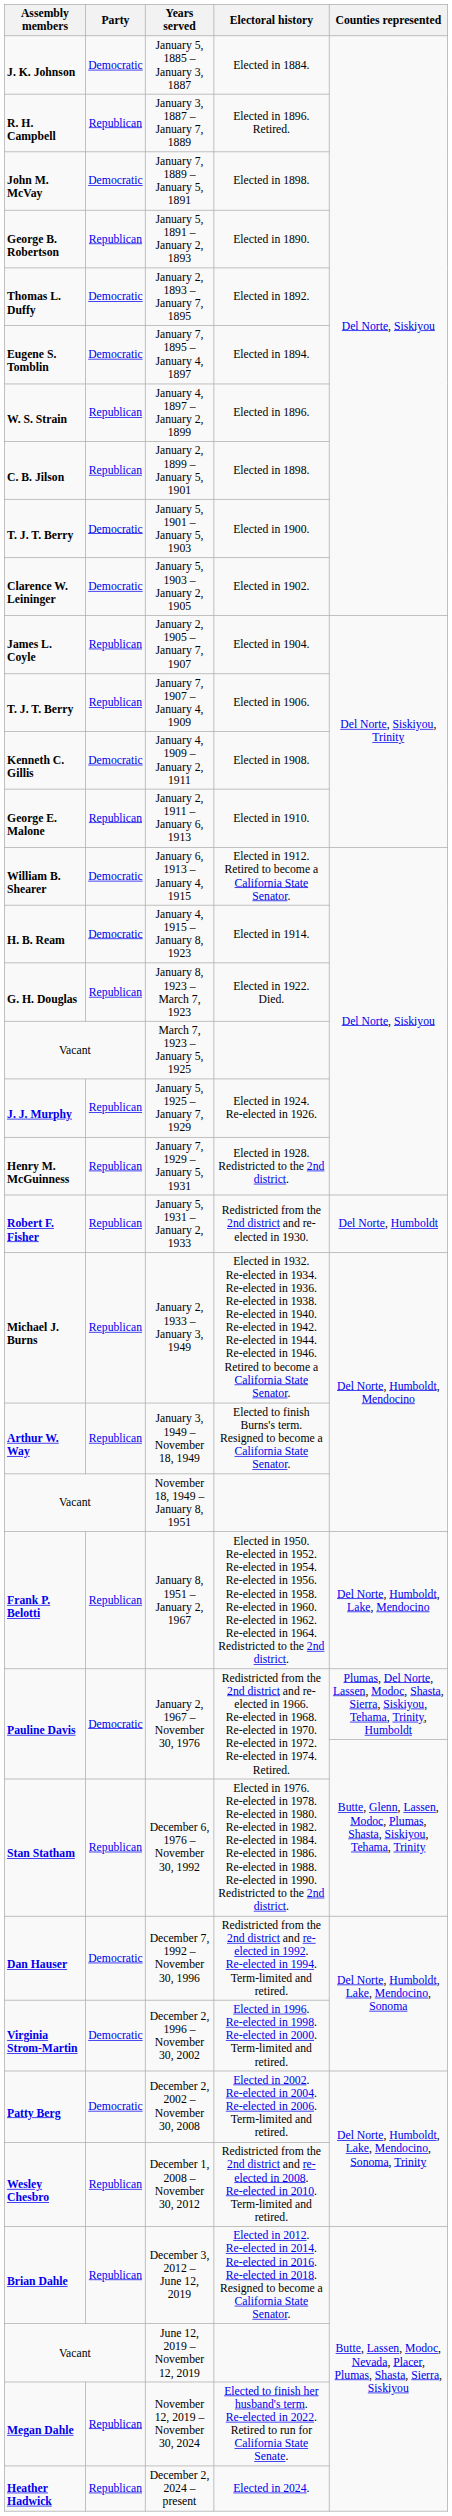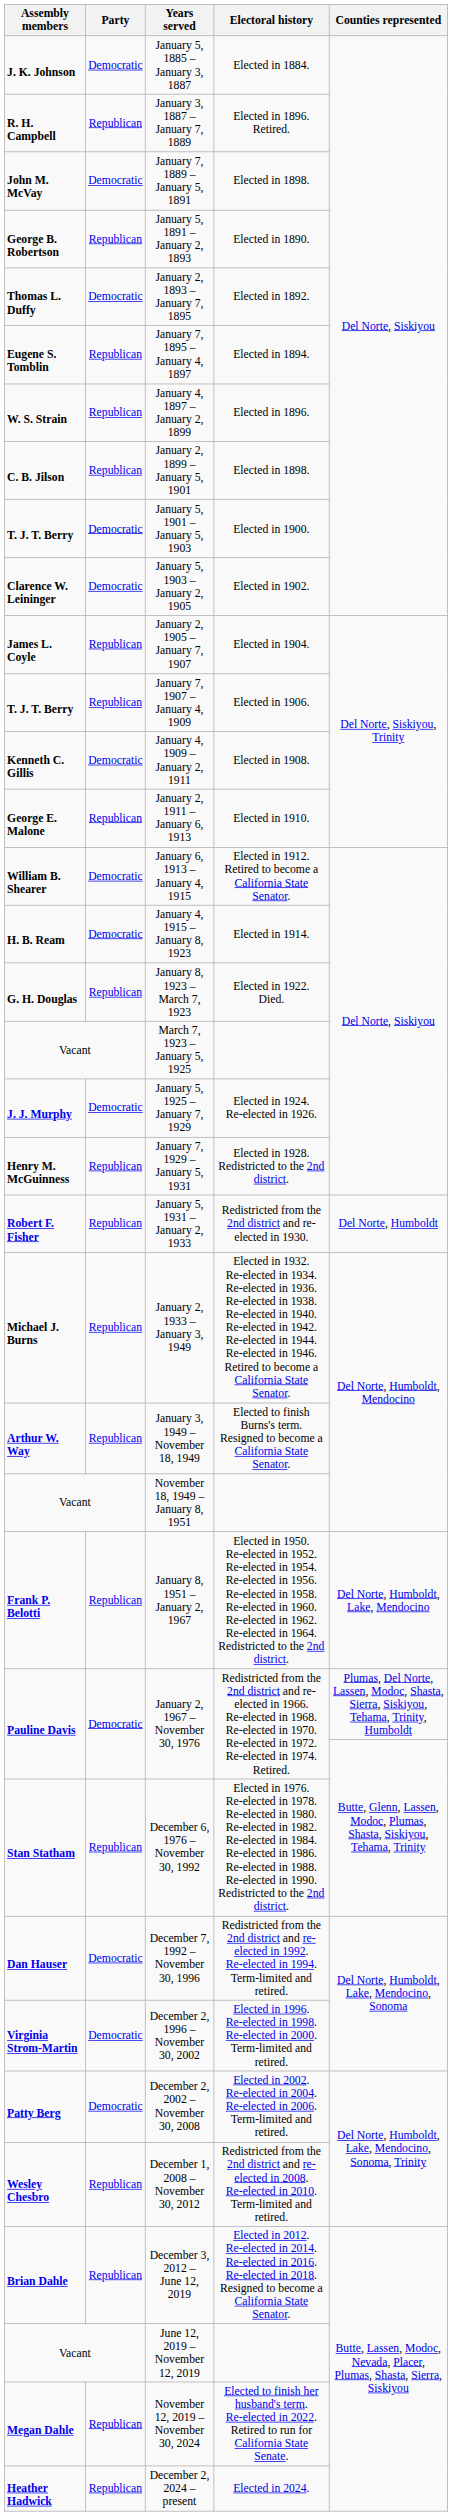January 7, 1895 – January 4, 1897 | Party: Democratic -> Republican
January 5, 1925 – January 7, 1929 | Party: Republican -> Democratic
